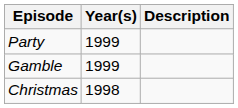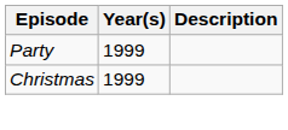- row: Gamble | 1999
Christmas | Year(s): 1998 -> 1999
